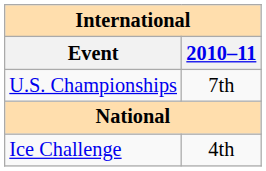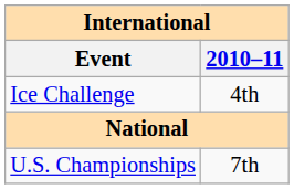rows swapped: Ice Challenge <-> U.S. Championships
